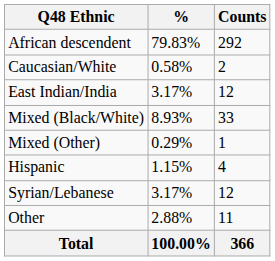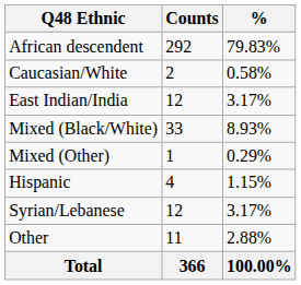columns swapped: Counts <-> %
